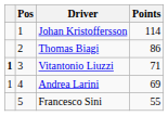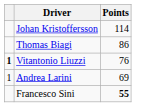- column: Pos | 1 | 2 | 3 | 4 | 5
Vitantonio Liuzzi | Points: 71 -> 76
Francesco Sini | Points: normal -> bold
